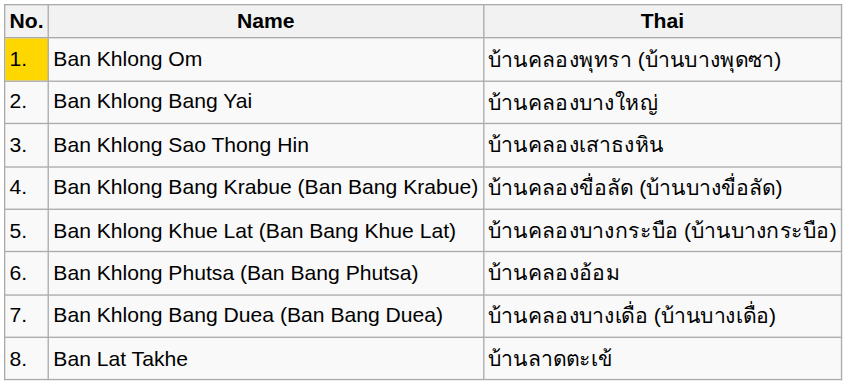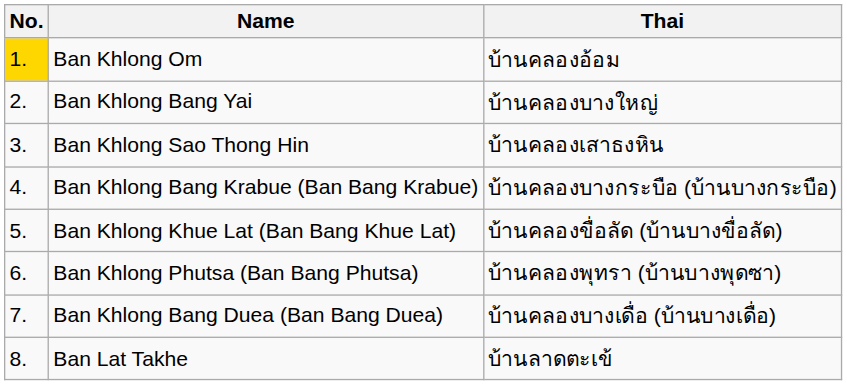Ban Khlong Om | Thai: บ้านคลองพุทรา (บ้านบางพุดซา) -> บ้านคลองอ้อม
Ban Khlong Bang Krabue (Ban Bang Krabue) | Thai: บ้านคลองขื่อลัด (บ้านบางขื่อลัด) -> บ้านคลองบางกระบือ (บ้านบางกระบือ)
Ban Khlong Khue Lat (Ban Bang Khue Lat) | Thai: บ้านคลองบางกระบือ (บ้านบางกระบือ) -> บ้านคลองขื่อลัด (บ้านบางขื่อลัด)
Ban Khlong Phutsa (Ban Bang Phutsa) | Thai: บ้านคลองอ้อม -> บ้านคลองพุทรา (บ้านบางพุดซา)
